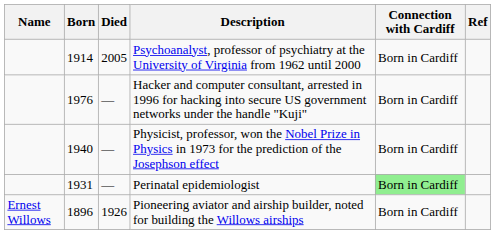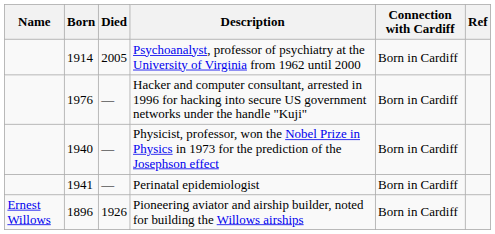Perinatal epidemiologist | Born: 1931 -> 1941
Perinatal epidemiologist | Connection with Cardiff: lightgreen background -> no background
